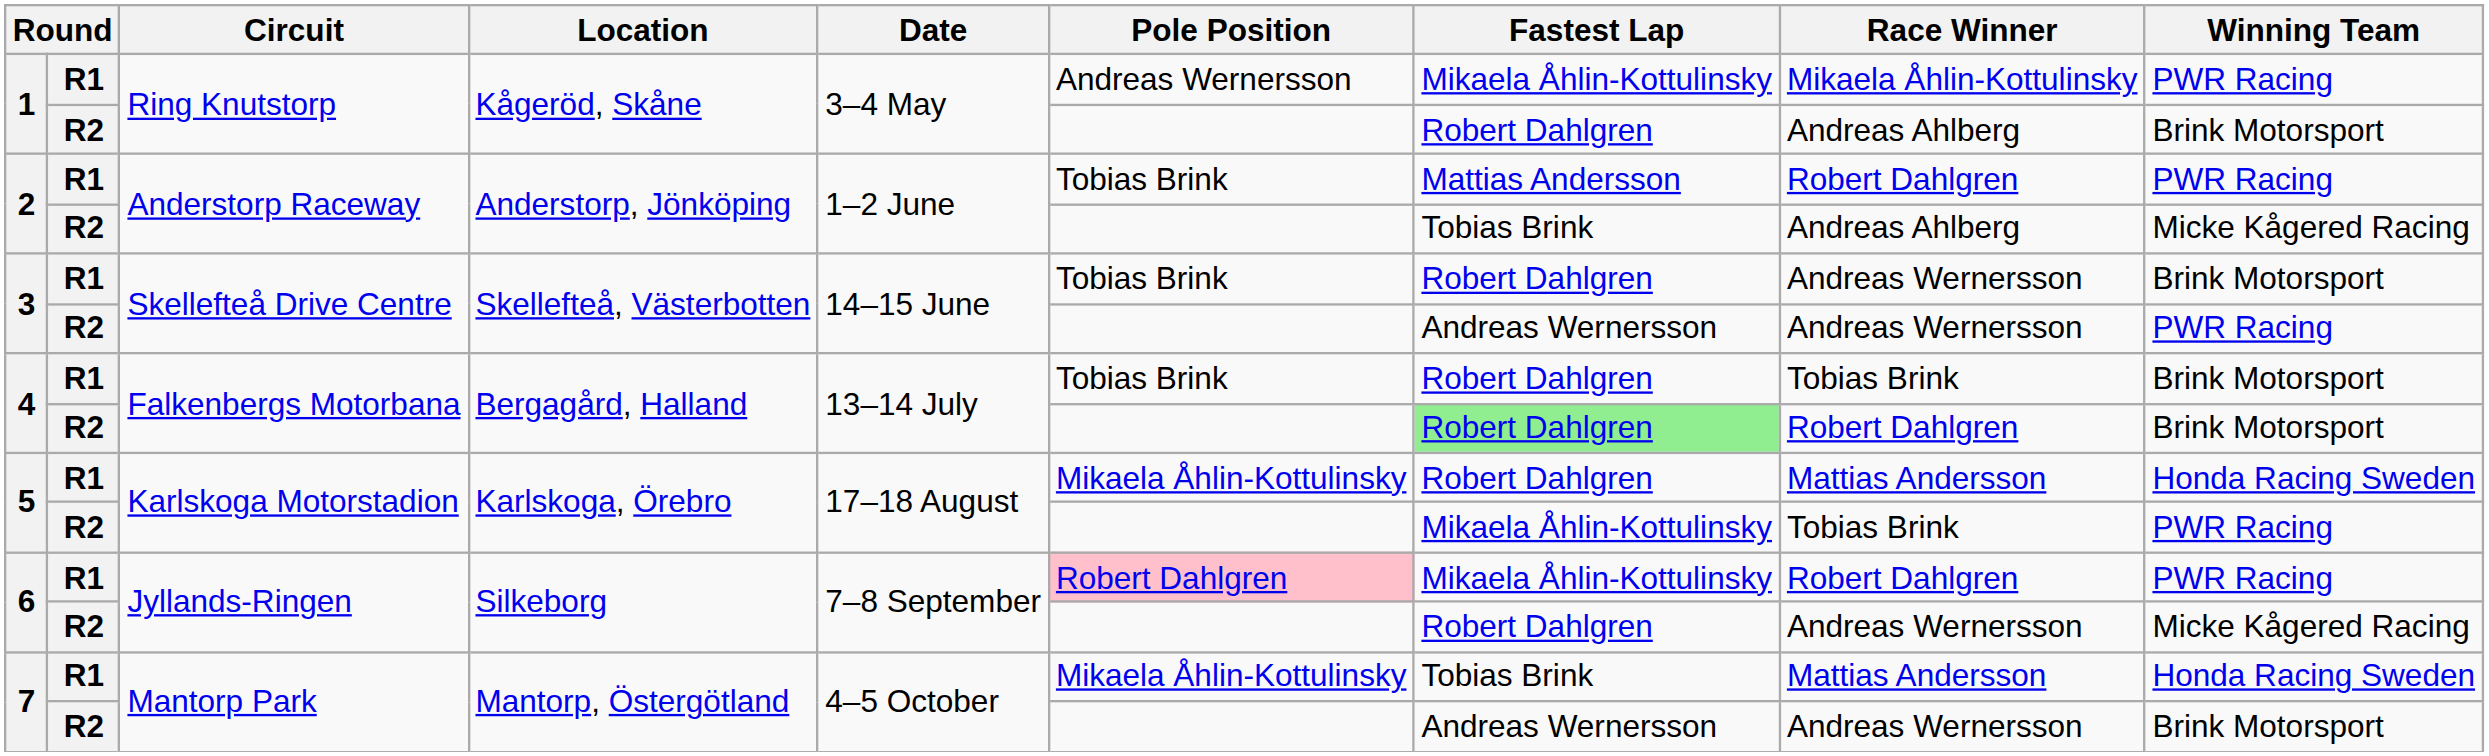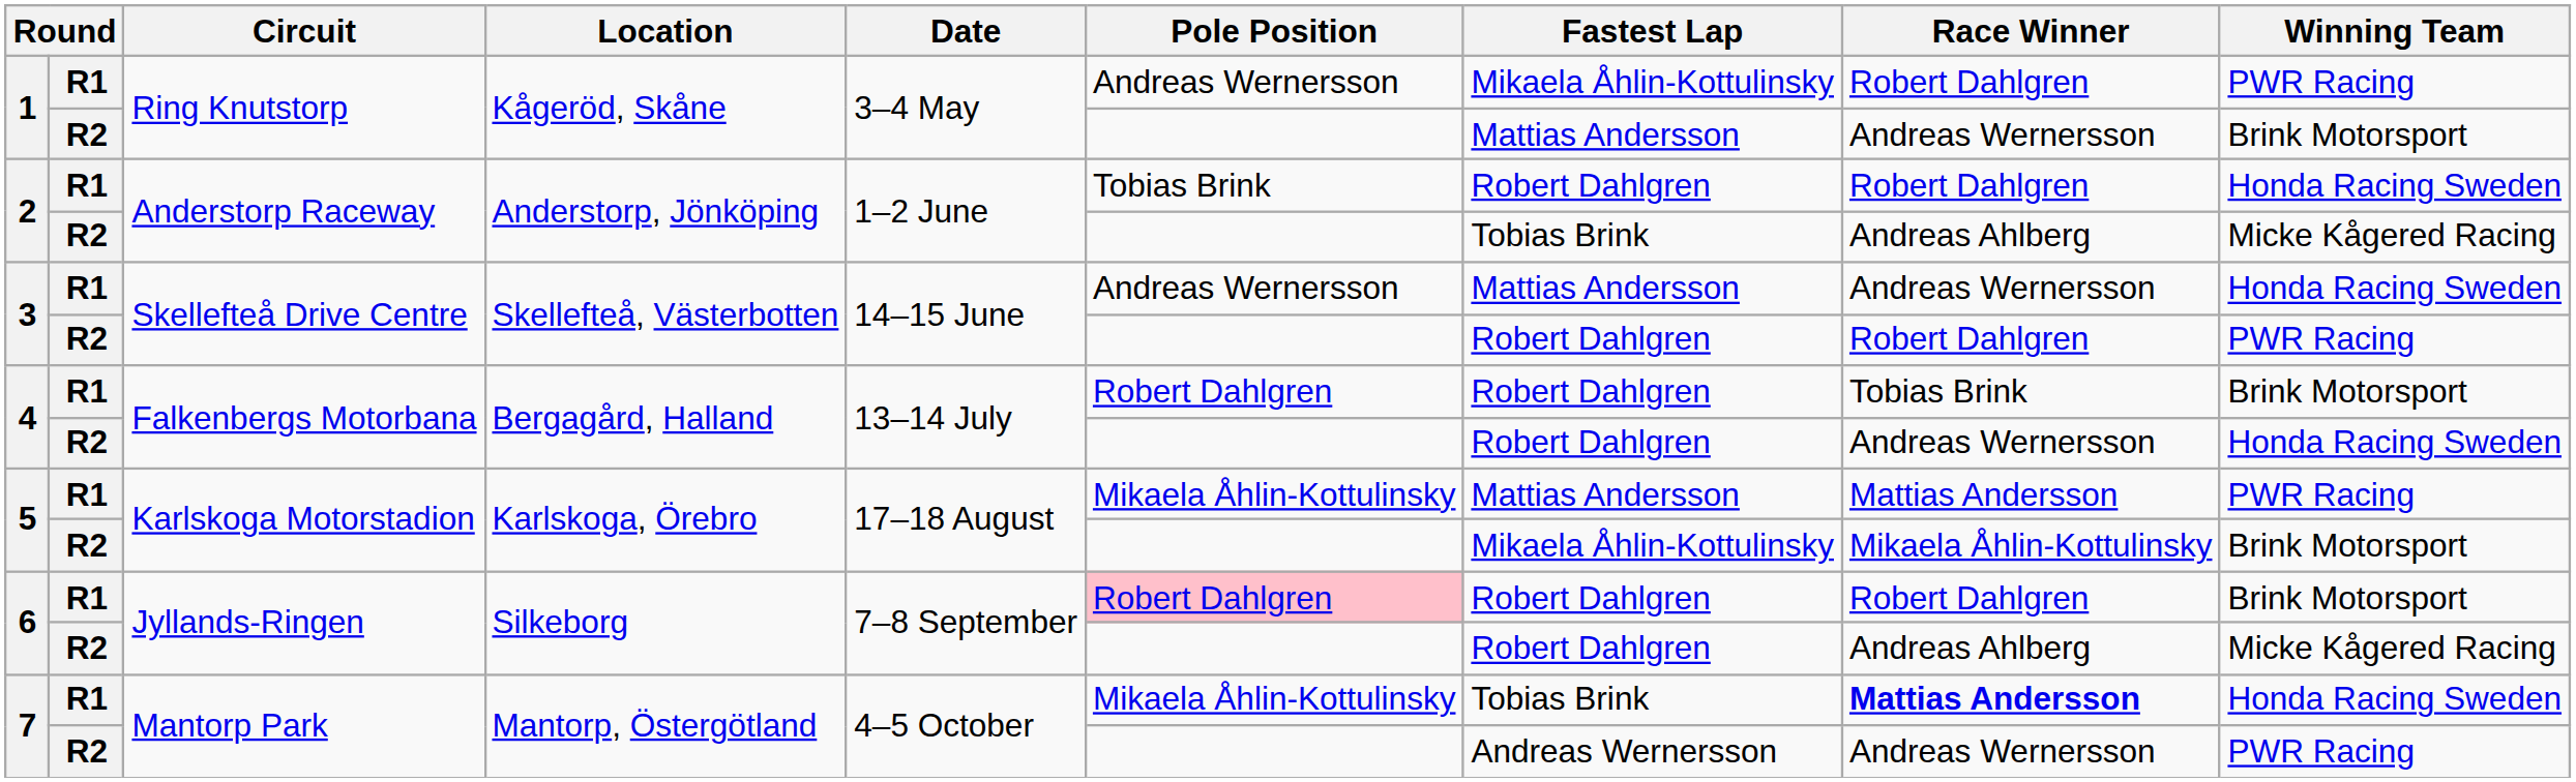1 / R1 | Race Winner: Mikaela Åhlin-Kottulinsky -> Robert Dahlgren
1 / R2 | Fastest Lap: Robert Dahlgren -> Mattias Andersson
1 / R2 | Race Winner: Andreas Ahlberg -> Andreas Wernersson
2 / R1 | Fastest Lap: Mattias Andersson -> Robert Dahlgren
2 / R1 | Winning Team: PWR Racing -> Honda Racing Sweden
3 / R1 | Pole Position: Tobias Brink -> Andreas Wernersson
3 / R1 | Fastest Lap: Robert Dahlgren -> Mattias Andersson
3 / R1 | Winning Team: Brink Motorsport -> Honda Racing Sweden
3 / R2 | Fastest Lap: Andreas Wernersson -> Robert Dahlgren
3 / R2 | Race Winner: Andreas Wernersson -> Robert Dahlgren
4 / R1 | Pole Position: Tobias Brink -> Robert Dahlgren
4 / R2 | Fastest Lap: lightgreen background -> no background
4 / R2 | Race Winner: Robert Dahlgren -> Andreas Wernersson
4 / R2 | Winning Team: Brink Motorsport -> Honda Racing Sweden
5 / R1 | Fastest Lap: Robert Dahlgren -> Mattias Andersson
5 / R1 | Winning Team: Honda Racing Sweden -> PWR Racing
5 / R2 | Race Winner: Tobias Brink -> Mikaela Åhlin-Kottulinsky
5 / R2 | Winning Team: PWR Racing -> Brink Motorsport
6 / R1 | Fastest Lap: Mikaela Åhlin-Kottulinsky -> Robert Dahlgren
6 / R1 | Winning Team: PWR Racing -> Brink Motorsport
6 / R2 | Race Winner: Andreas Wernersson -> Andreas Ahlberg
7 / R1 | Race Winner: normal -> bold
7 / R2 | Winning Team: Brink Motorsport -> PWR Racing
